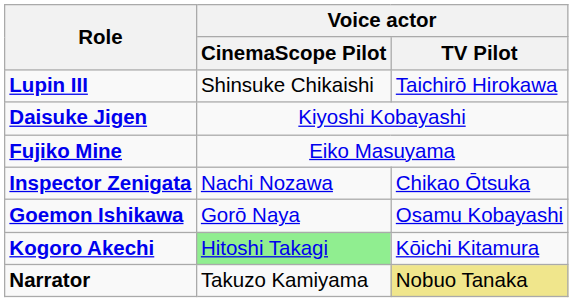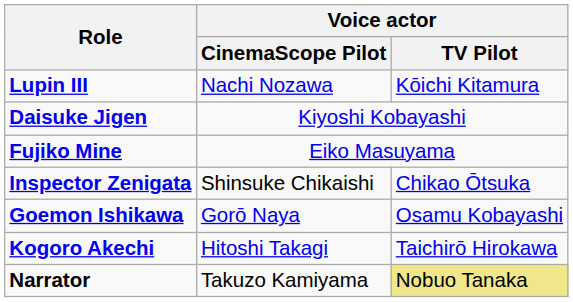Lupin III | Voice actor / CinemaScope Pilot: Shinsuke Chikaishi -> Nachi Nozawa
Lupin III | Voice actor / TV Pilot: Taichirō Hirokawa -> Kōichi Kitamura
Inspector Zenigata | Voice actor / CinemaScope Pilot: Nachi Nozawa -> Shinsuke Chikaishi
Kogoro Akechi | Voice actor / CinemaScope Pilot: lightgreen background -> no background
Kogoro Akechi | Voice actor / TV Pilot: Kōichi Kitamura -> Taichirō Hirokawa
